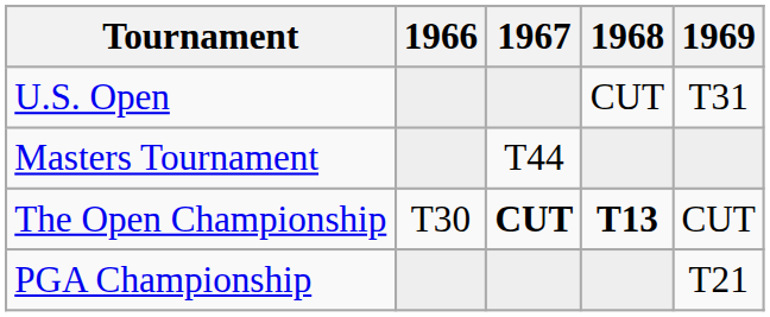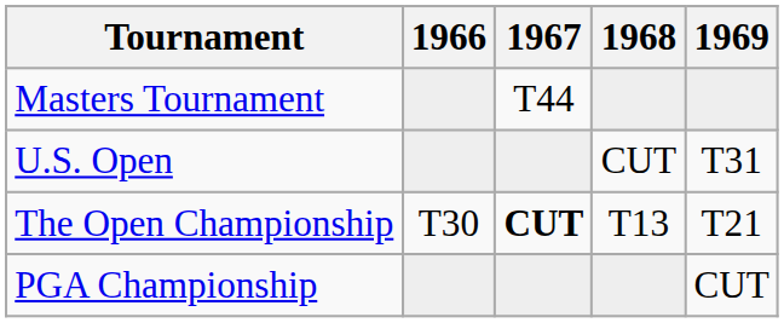rows swapped: Masters Tournament <-> U.S. Open
The Open Championship | 1968: bold -> normal
The Open Championship | 1969: CUT -> T21
PGA Championship | 1969: T21 -> CUT
